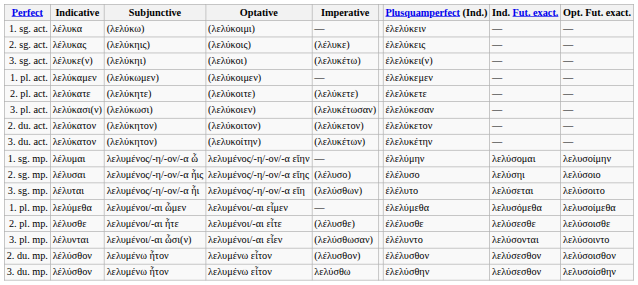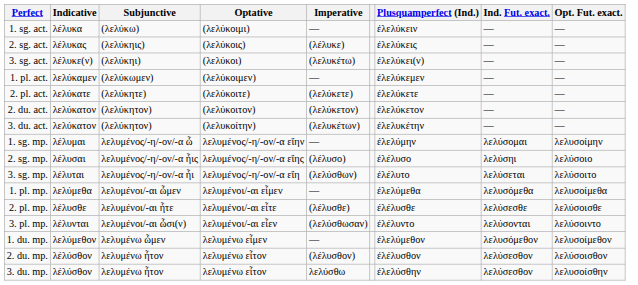- row: 3. pl. act. | λελύκασι(ν) | (λελύκωσι) | (λελύκοιεν) | (λελυκέτωσαν) | ἐλελύκεσαν | — | —
+ row: 1. du. mp. | λελύμεθον | λελυμένω ὦμεν | λελυμένω εἶμεν | — | ἐλελύμεθον | λελυσόμεθον | λελυσοίμεθον
